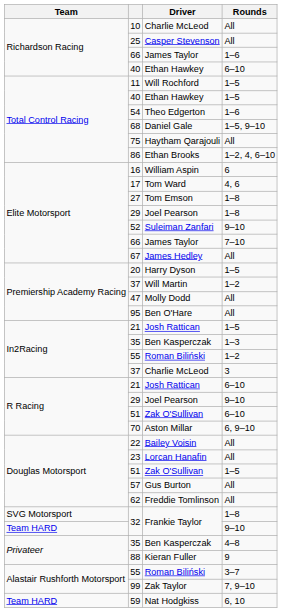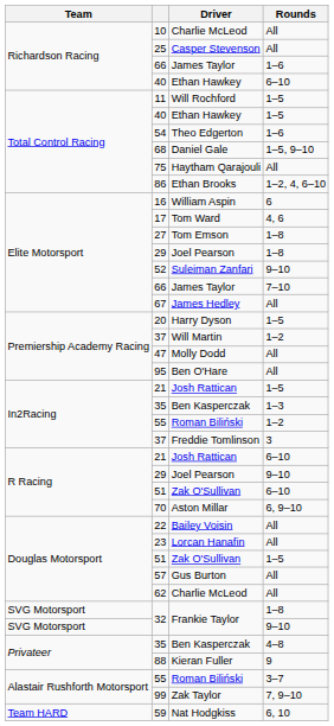37 / 3 | Driver: Charlie McLeod -> Freddie Tomlinson
62 | Driver: Freddie Tomlinson -> Charlie McLeod
32 / 9–10 | Team: Team HARD -> SVG Motorsport
